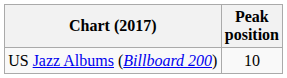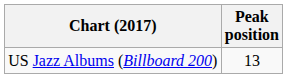US Jazz Albums (Billboard 200) | Peak position: 10 -> 13
